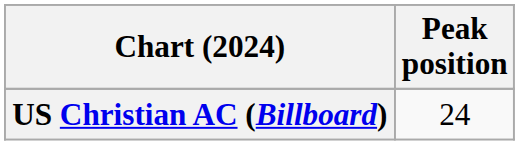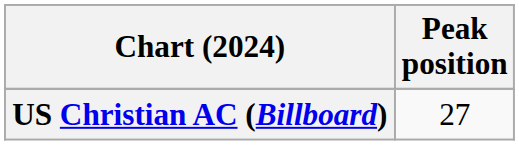US Christian AC (Billboard) | Peak position: 24 -> 27
